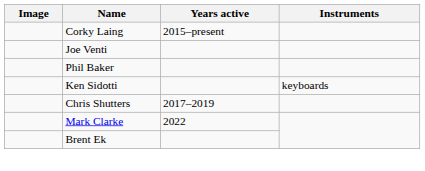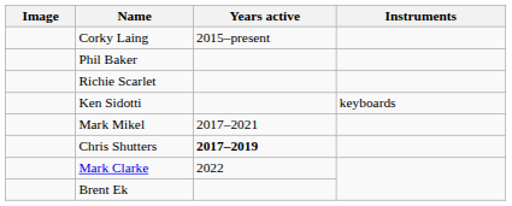- row: Joe Venti
+ row: Richie Scarlet
+ row: Mark Mikel | 2017–2021
Chris Shutters | Years active: normal -> bold
